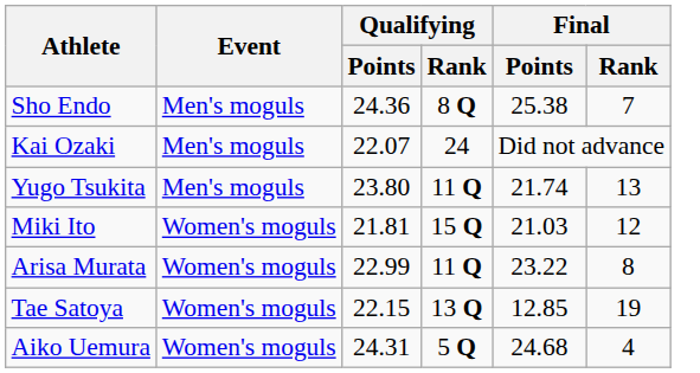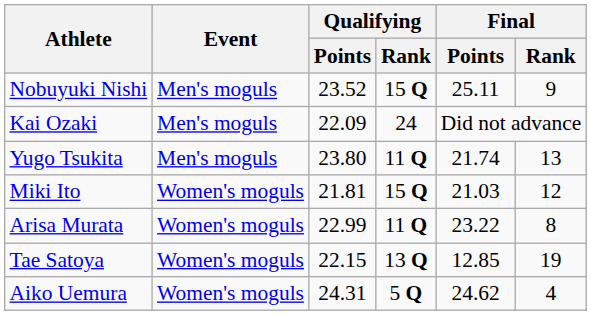- row: Sho Endo | Men's moguls | 24.36 | 8 Q | 25.38 | 7
+ row: Nobuyuki Nishi | Men's moguls | 23.52 | 15 Q | 25.11 | 9
Kai Ozaki | Qualifying / Points: 22.07 -> 22.09
Aiko Uemura | Final / Points: 24.68 -> 24.62
